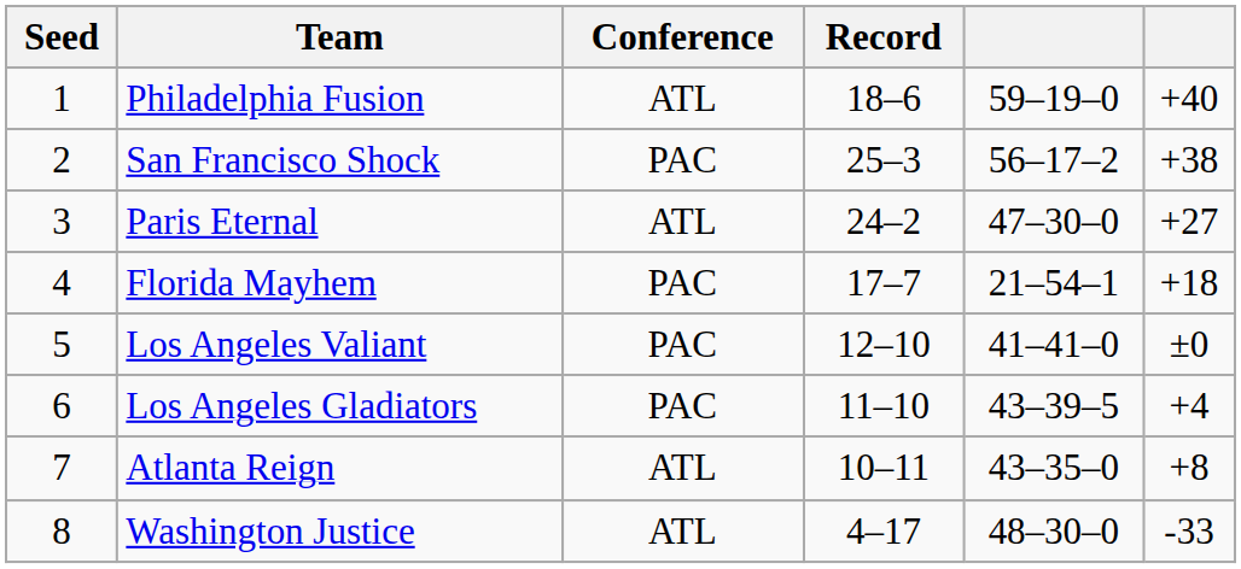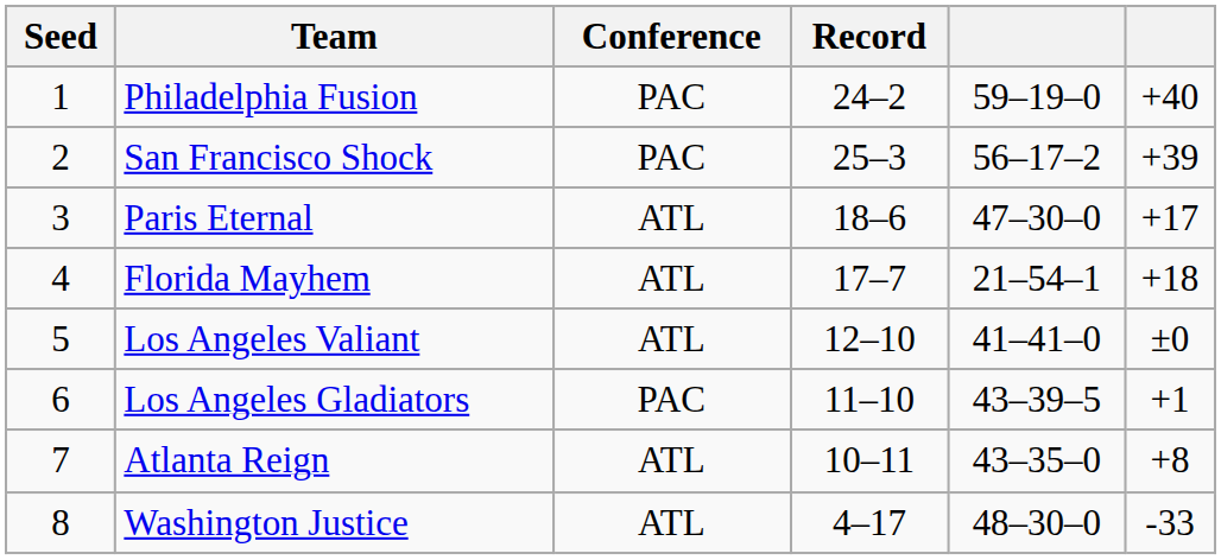Philadelphia Fusion | Conference: ATL -> PAC
Philadelphia Fusion | Record: 18–6 -> 24–2
San Francisco Shock | column 6: +38 -> +39
Paris Eternal | Record: 24–2 -> 18–6
Paris Eternal | column 6: +27 -> +17
Florida Mayhem | Conference: PAC -> ATL
Los Angeles Valiant | Conference: PAC -> ATL
Los Angeles Gladiators | column 6: +4 -> +1
